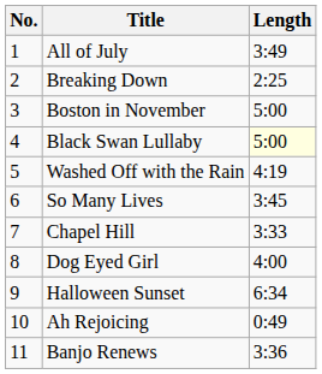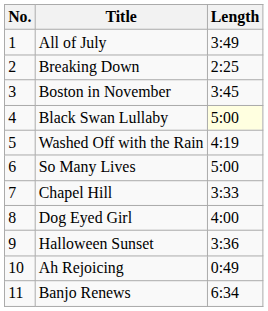Boston in November | Length: 5:00 -> 3:45
So Many Lives | Length: 3:45 -> 5:00
Halloween Sunset | Length: 6:34 -> 3:36
Banjo Renews | Length: 3:36 -> 6:34
